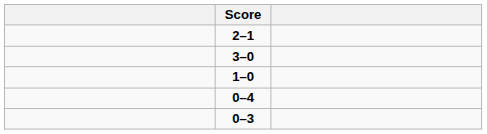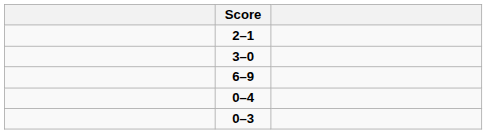- row: 1–0
+ row: 6–9
